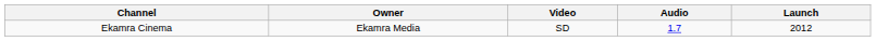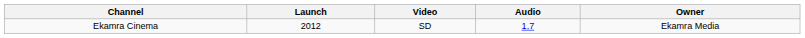columns swapped: Launch <-> Owner
